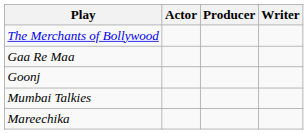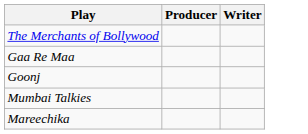- column: Actor
